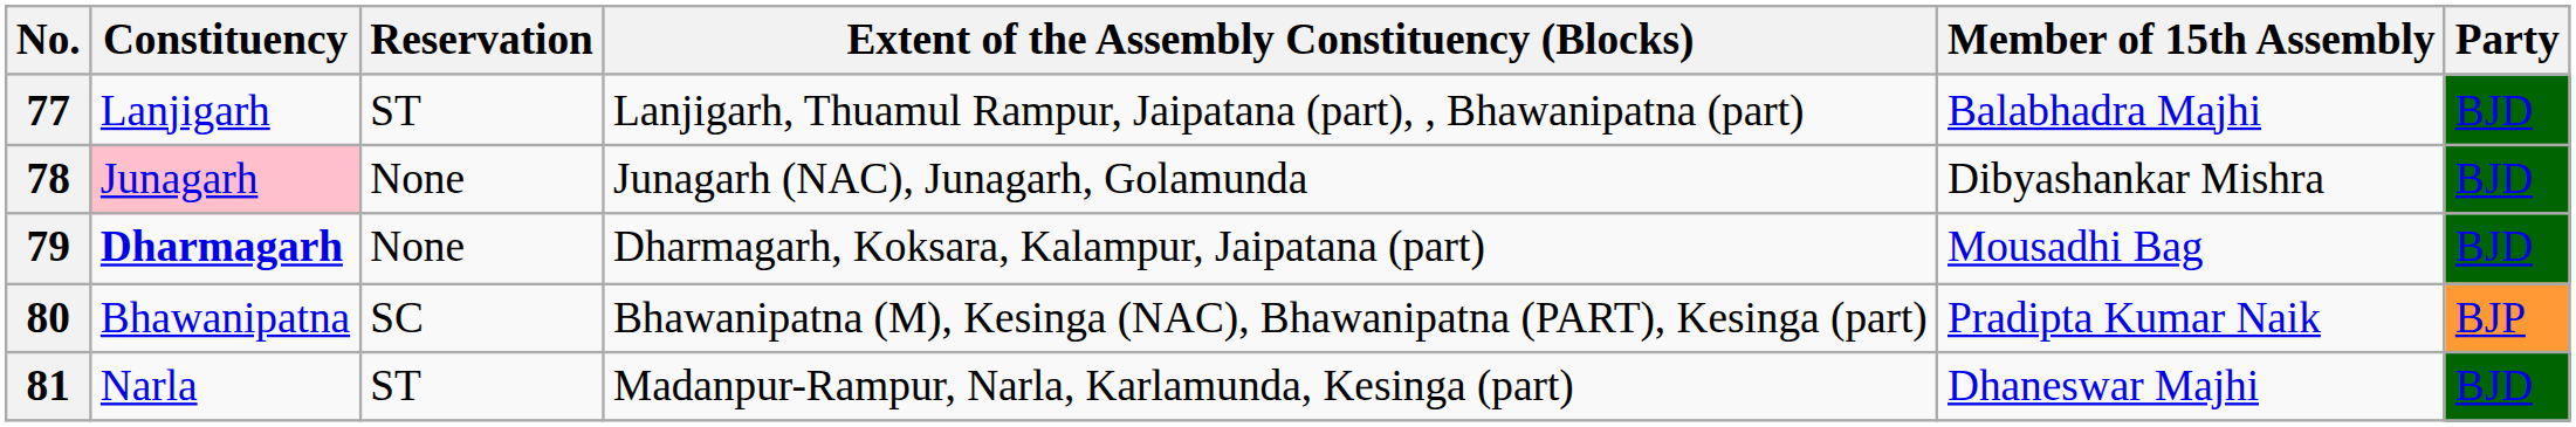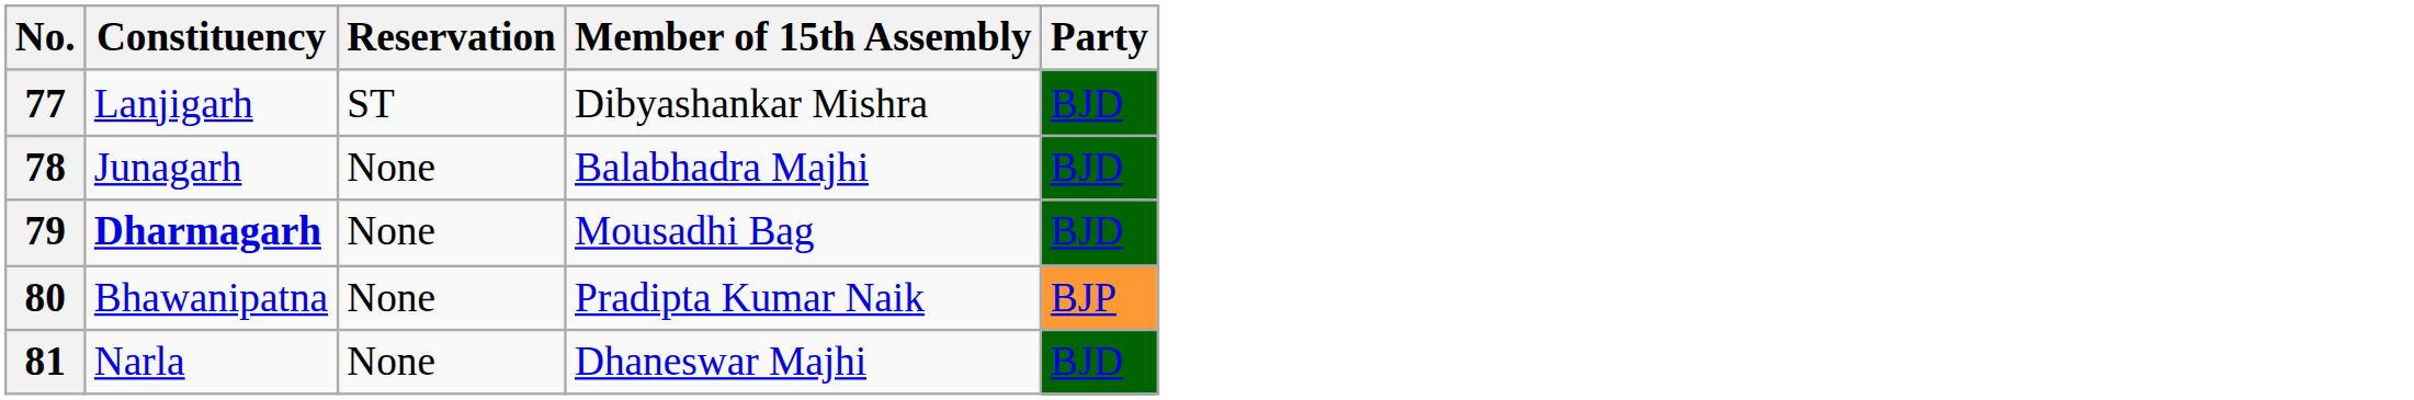- column: Extent of the Assembly Constituency (Blocks) | Lanjigarh, Thuamul Rampur, Jaipatana (part), , Bhawanipatna (part) | Junagarh (NAC), Junagarh, Golamunda | Dharmagarh, Koksara, Kalampur, Jaipatana (part) | Bhawanipatna (M), Kesinga (NAC), Bhawanipatna (PART), Kesinga (part) | Madanpur-Rampur, Narla, Karlamunda, Kesinga (part)
77 | Member of 15th Assembly: Balabhadra Majhi -> Dibyashankar Mishra
78 | Constituency: pink background -> no background
78 | Member of 15th Assembly: Dibyashankar Mishra -> Balabhadra Majhi
80 | Reservation: SC -> None
81 | Reservation: ST -> None
